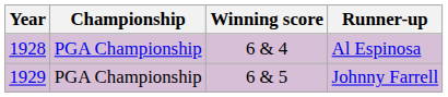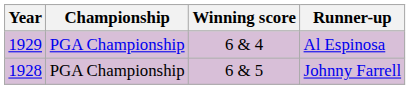Al Espinosa | Year: 1928 -> 1929
Johnny Farrell | Year: 1929 -> 1928
